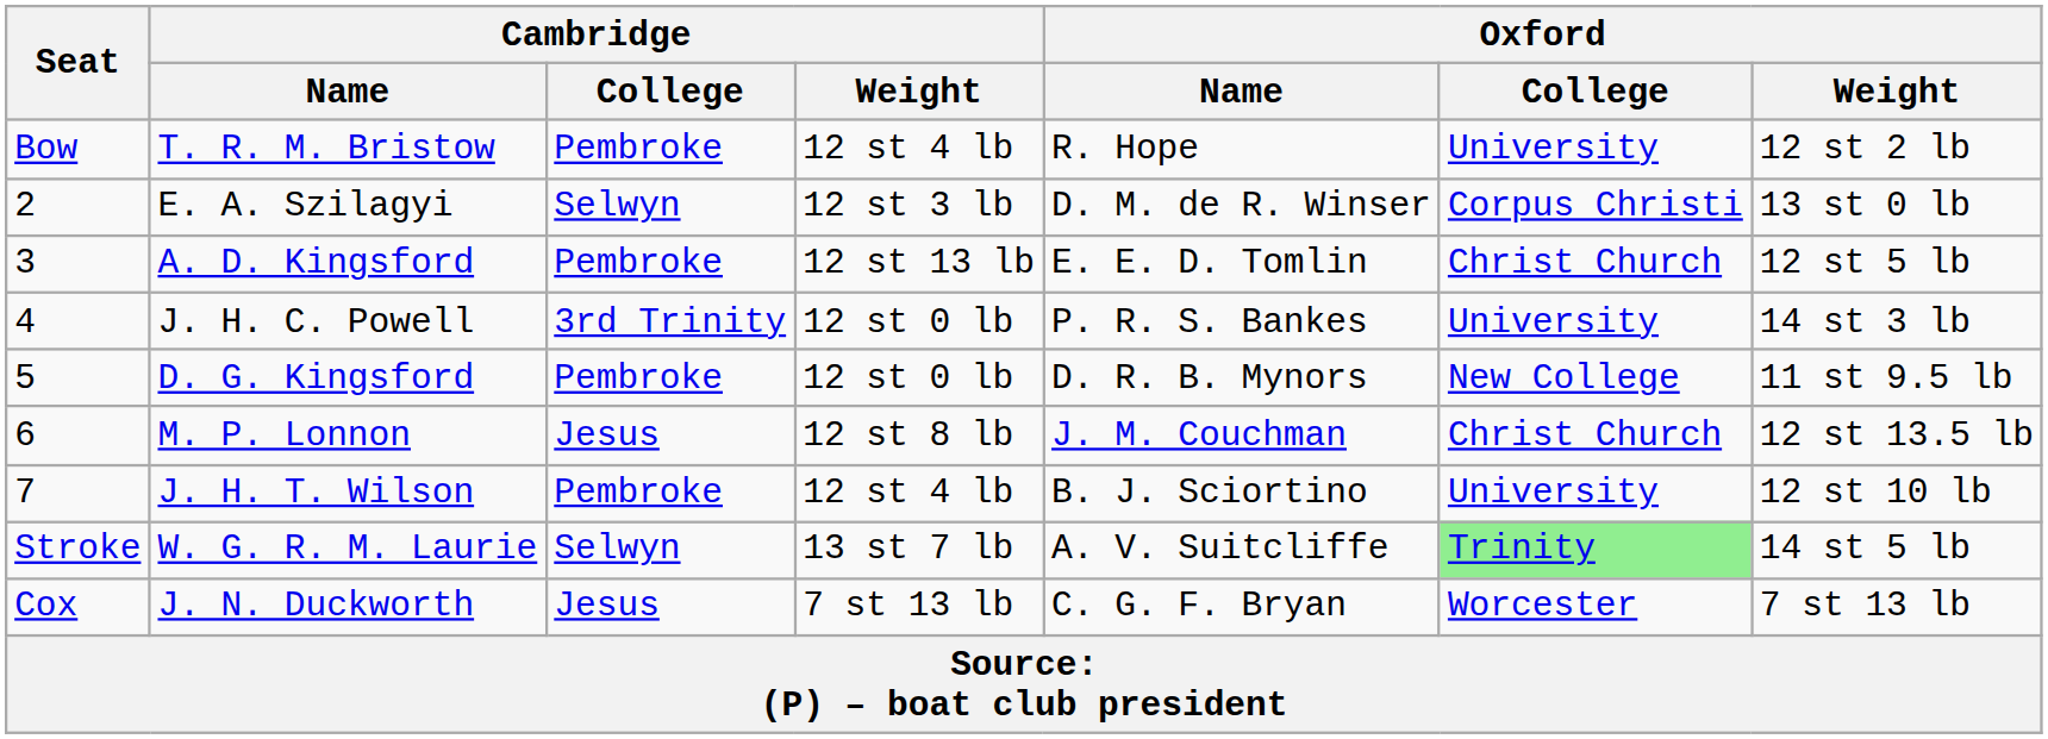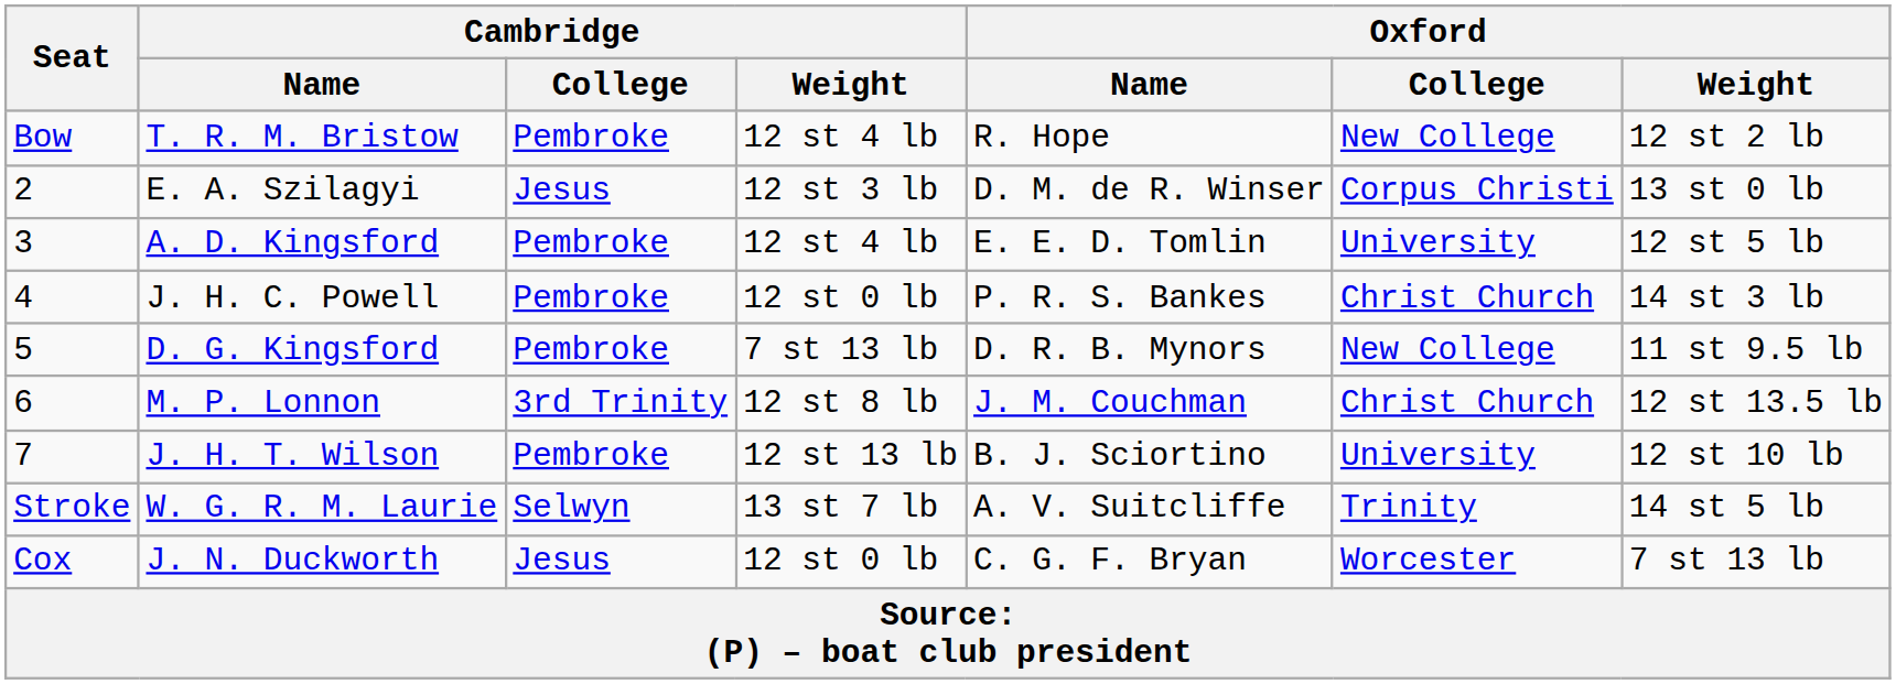T. R. M. Bristow | Oxford / College: University -> New College
E. A. Szilagyi | Cambridge / College: Selwyn -> Jesus
A. D. Kingsford | Cambridge / Weight: 12 st 13 lb -> 12 st 4 lb
A. D. Kingsford | Oxford / College: Christ Church -> University
J. H. C. Powell | Cambridge / College: 3rd Trinity -> Pembroke
J. H. C. Powell | Oxford / College: University -> Christ Church
D. G. Kingsford | Cambridge / Weight: 12 st 0 lb -> 7 st 13 lb
M. P. Lonnon | Cambridge / College: Jesus -> 3rd Trinity
J. H. T. Wilson | Cambridge / Weight: 12 st 4 lb -> 12 st 13 lb
W. G. R. M. Laurie | Oxford / College: lightgreen background -> no background
J. N. Duckworth | Cambridge / Weight: 7 st 13 lb -> 12 st 0 lb
